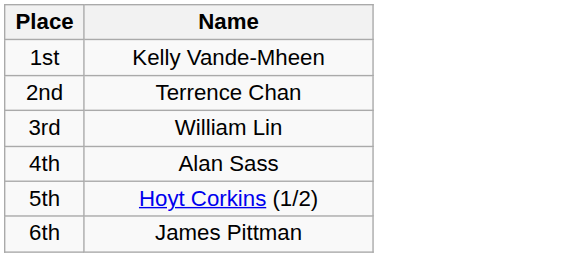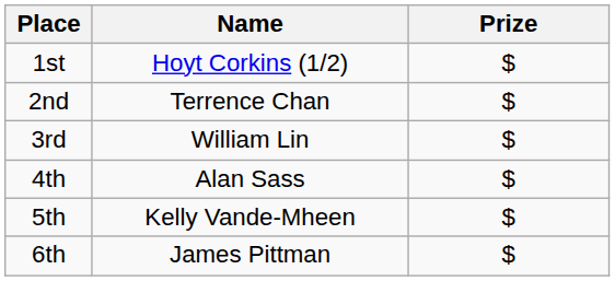+ column: Prize | $ | $ | $ | $ | $ | $
1st | Name: Kelly Vande-Mheen -> Hoyt Corkins (1/2)
5th | Name: Hoyt Corkins (1/2) -> Kelly Vande-Mheen
